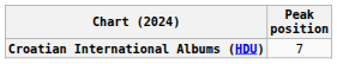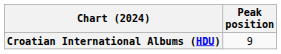Croatian International Albums (HDU) | Peak position: 7 -> 9
